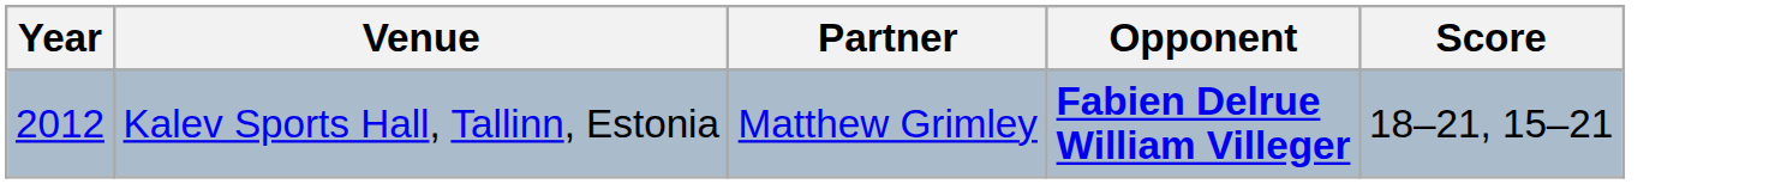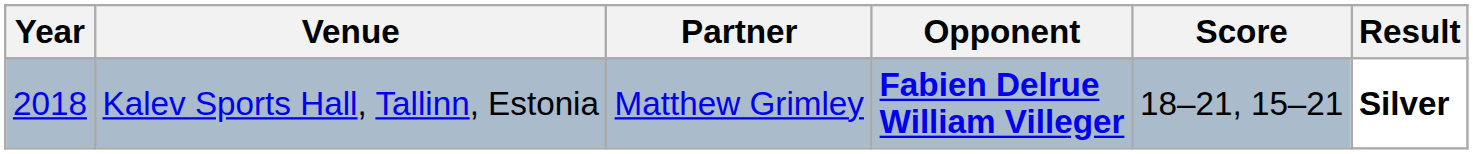+ column: Result | Silver
Kalev Sports Hall, Tallinn, Estonia | Year: 2012 -> 2018
